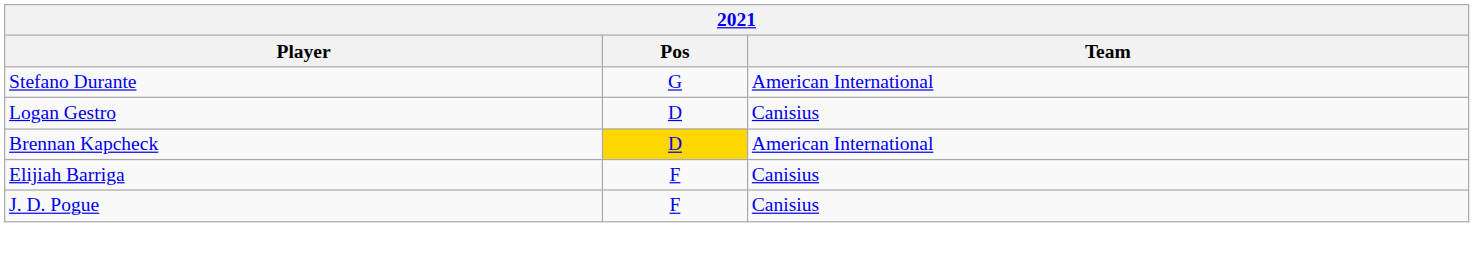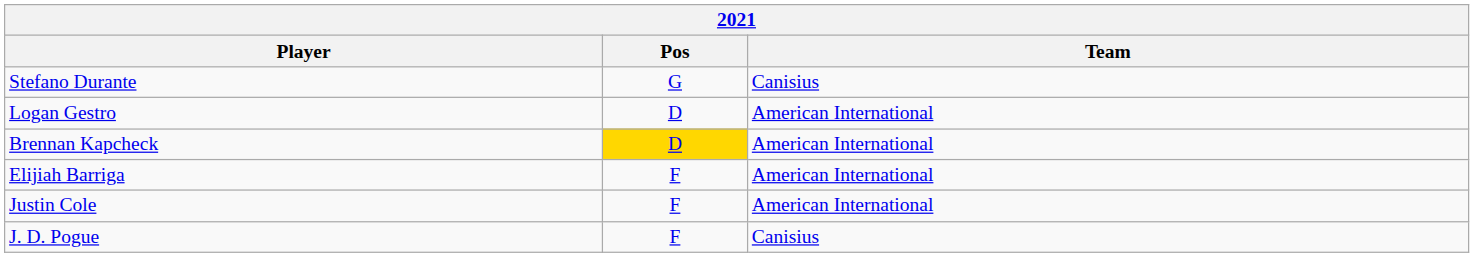Stefano Durante | Team: American International -> Canisius
Logan Gestro | Team: Canisius -> American International
Elijiah Barriga | Team: Canisius -> American International
+ row: Justin Cole | F | American International
